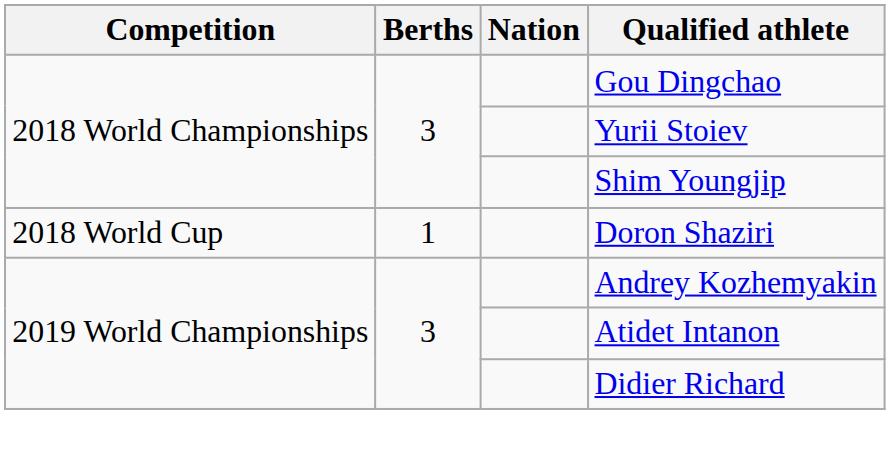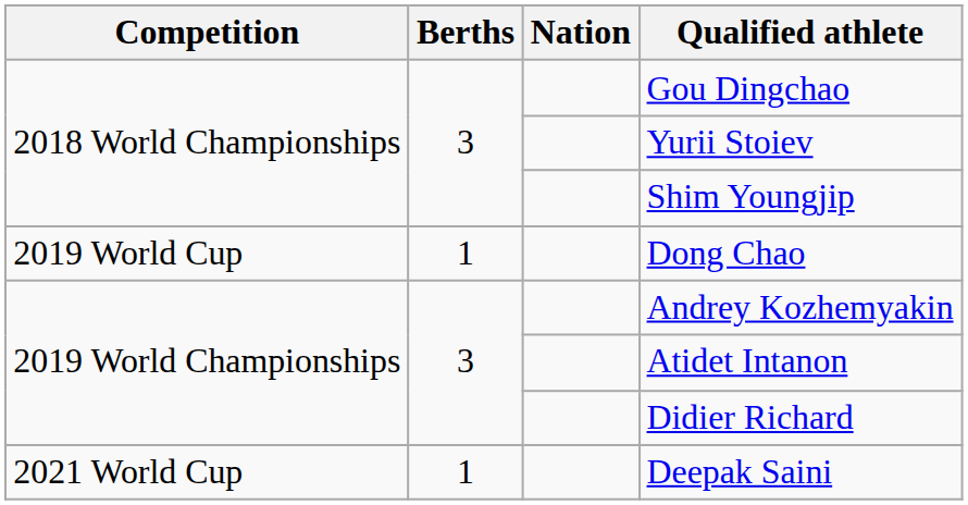- row: 2018 World Cup | 1 | Doron Shaziri
+ row: 2019 World Cup | 1 | Dong Chao
+ row: 2021 World Cup | 1 | Deepak Saini
